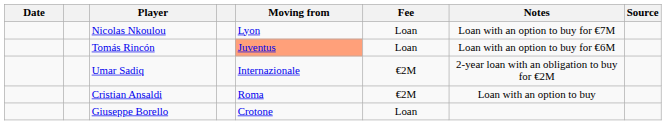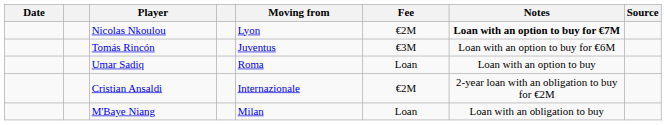Nicolas Nkoulou | Fee: Loan -> €2M
Nicolas Nkoulou | Notes: normal -> bold
Tomás Rincón | Moving from: lightsalmon background -> no background
Tomás Rincón | Fee: Loan -> €3M
Umar Sadiq | Moving from: Internazionale -> Roma
Umar Sadiq | Fee: €2M -> Loan
Umar Sadiq | Notes: 2-year loan with an obligation to buy for €2M -> Loan with an option to buy
Cristian Ansaldi | Moving from: Roma -> Internazionale
Cristian Ansaldi | Notes: Loan with an option to buy -> 2-year loan with an obligation to buy for €2M
+ row: M'Baye Niang | Milan | Loan | Loan with an obligation to buy
- row: Giuseppe Borello | Crotone | Loan
